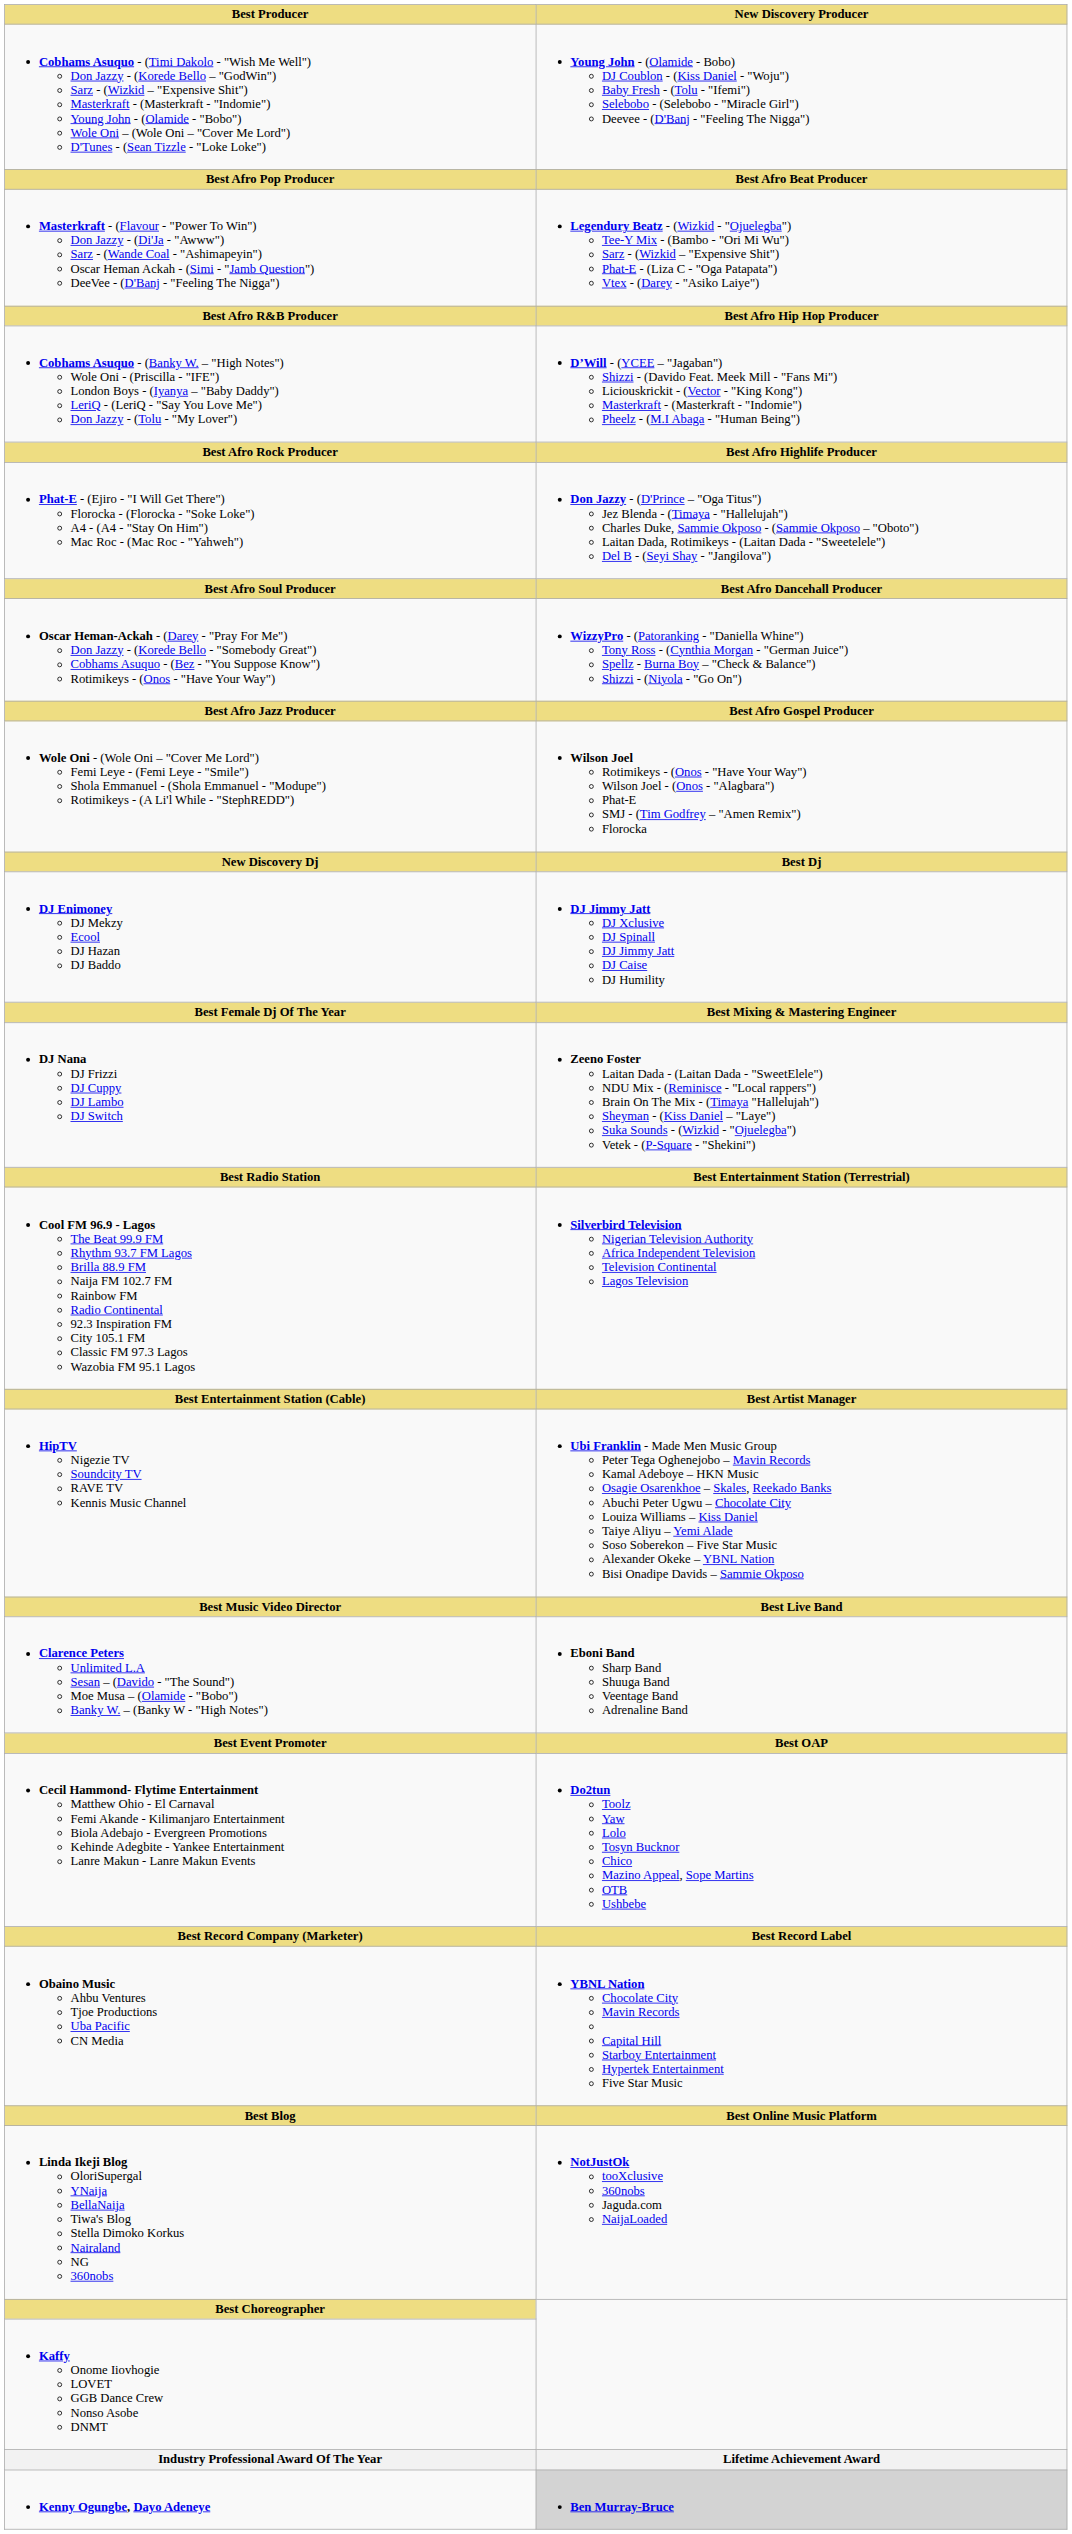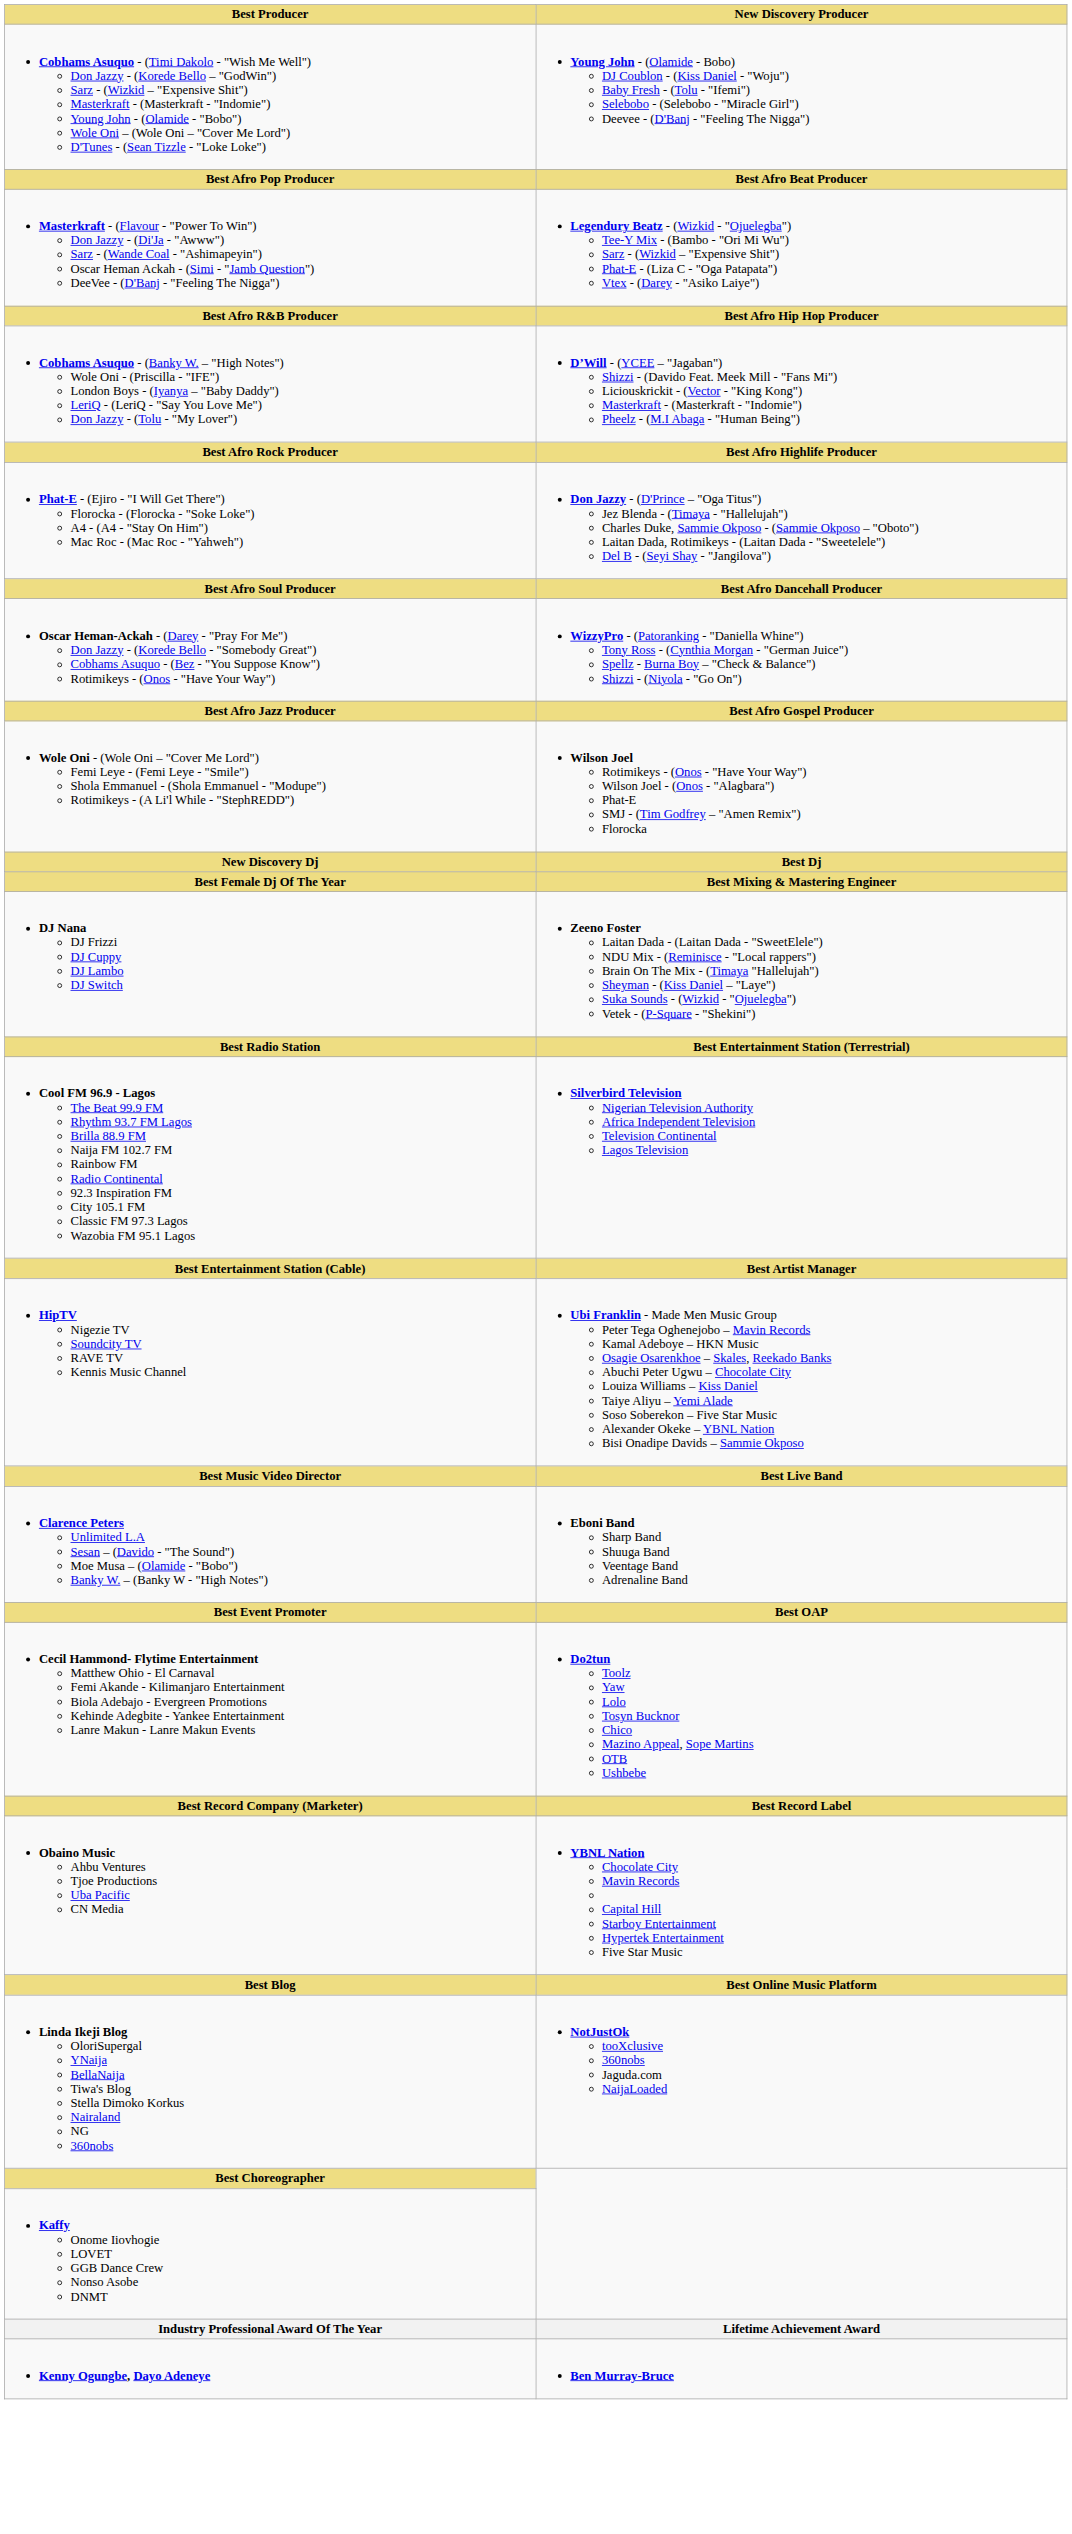- row: DJ Enimoney DJ Mekzy Ecool DJ Hazan DJ Baddo | DJ Jimmy Jatt DJ Xclusive DJ Spinall DJ Jimmy Jatt DJ Caise DJ Humility
Kenny Ogungbe, Dayo Adeneye | New Discovery Producer: lightgrey background -> no background
